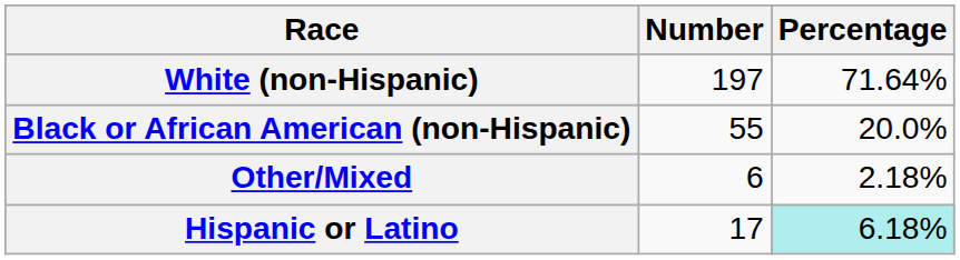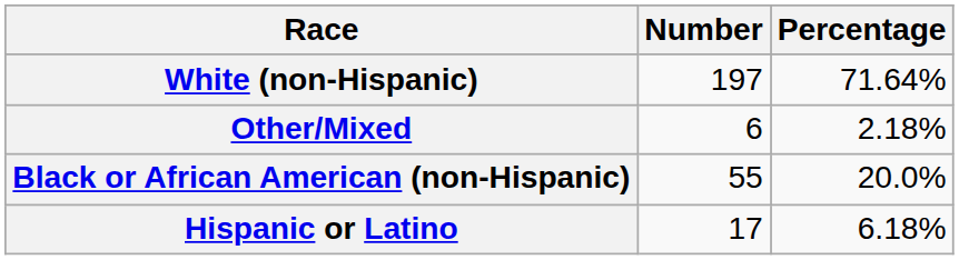rows swapped: Black or African American (non-Hispanic) <-> Other/Mixed
Hispanic or Latino | Percentage: paleturquoise background -> no background
